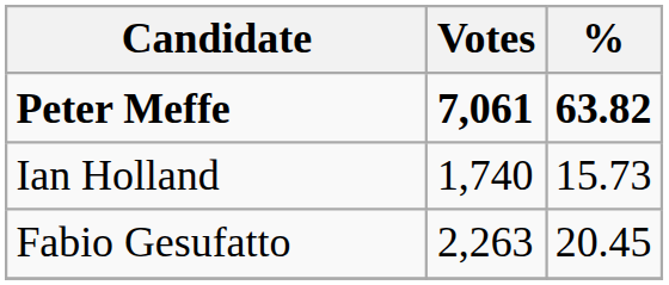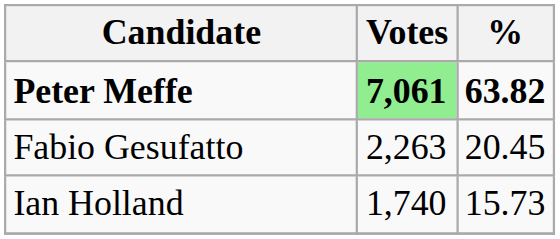Peter Meffe | Votes: no background -> lightgreen background
rows swapped: Fabio Gesufatto <-> Ian Holland
